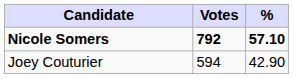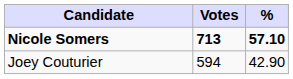Nicole Somers | Votes: 792 -> 713
